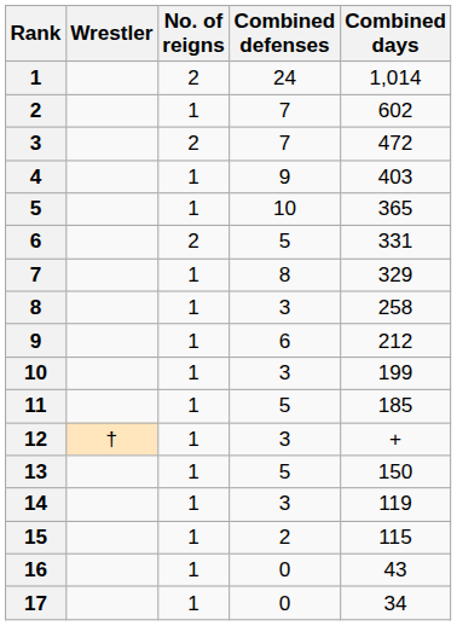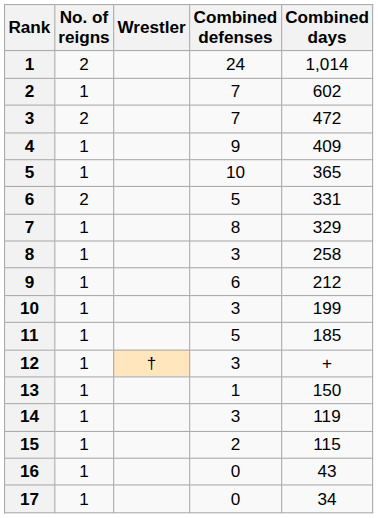columns swapped: Wrestler <-> No. of reigns
4 | Combined days: 403 -> 409
13 | Combined defenses: 5 -> 1
